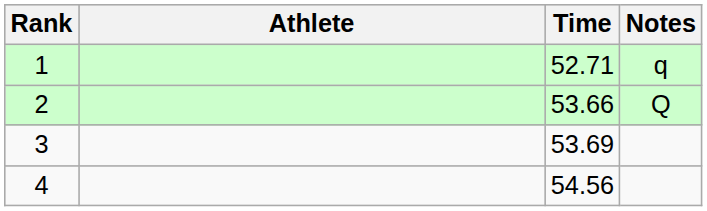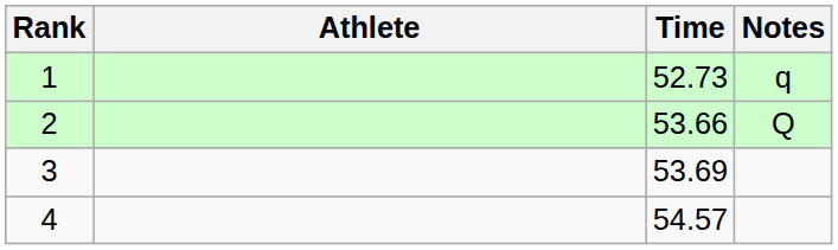1 | Time: 52.71 -> 52.73
4 | Time: 54.56 -> 54.57
